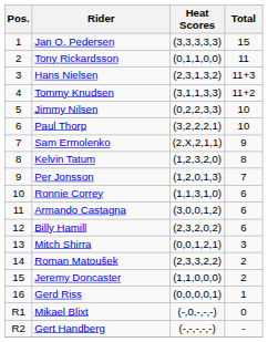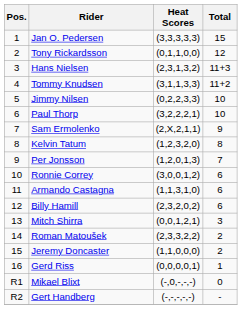Tony Rickardsson | Total: 11 -> 12
Ronnie Correy | Heat Scores: (1,1,3,1,0) -> (3,0,0,1,2)
Armando Castagna | Heat Scores: (3,0,0,1,2) -> (1,1,3,1,0)
